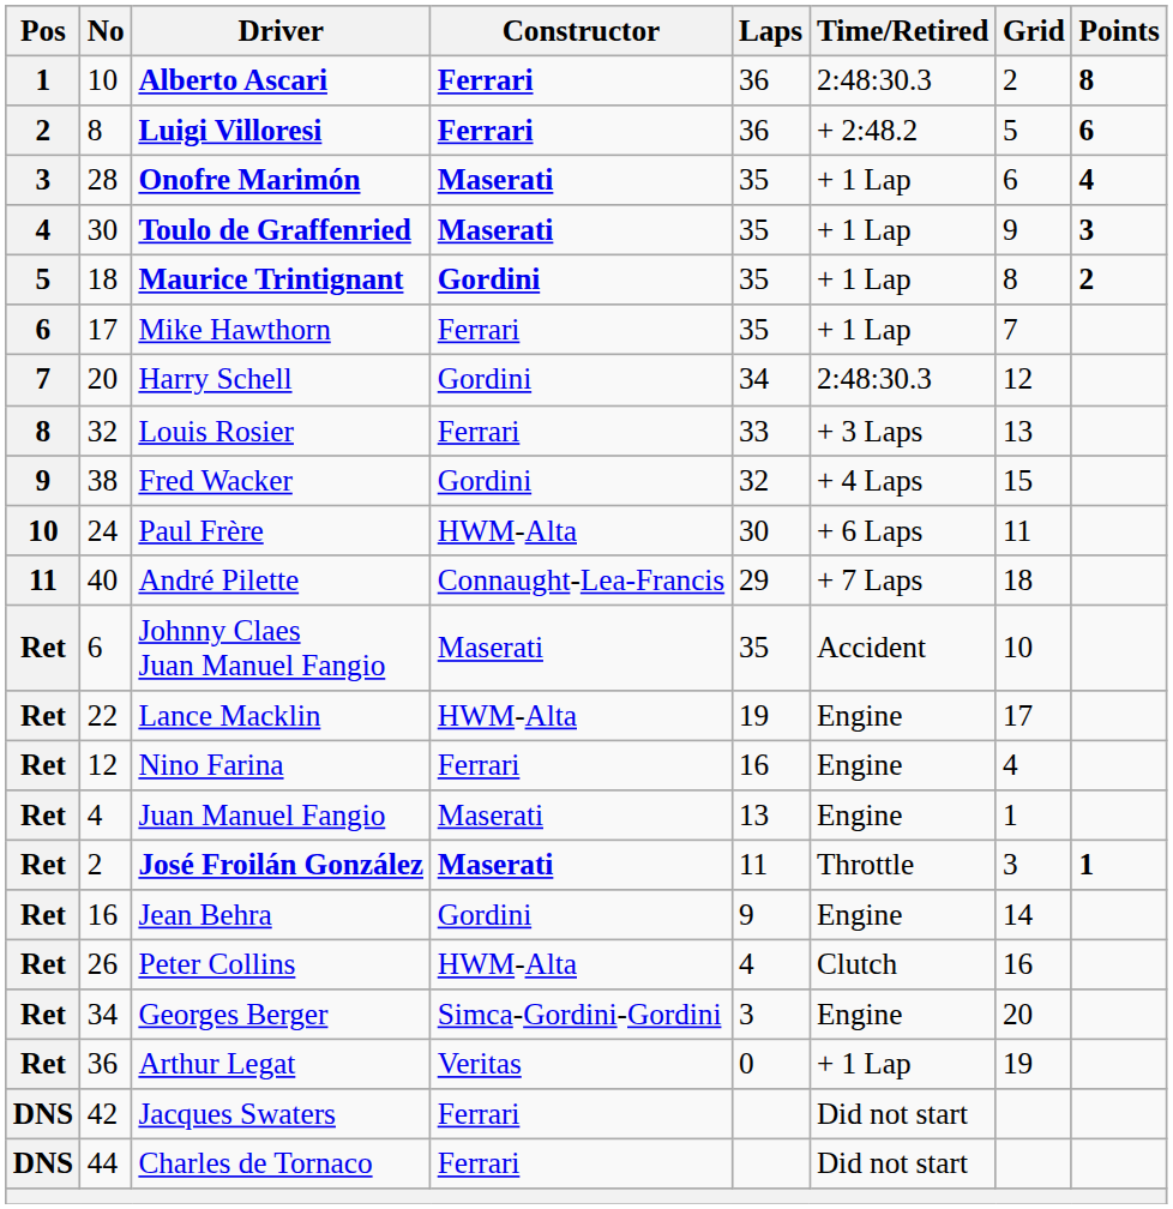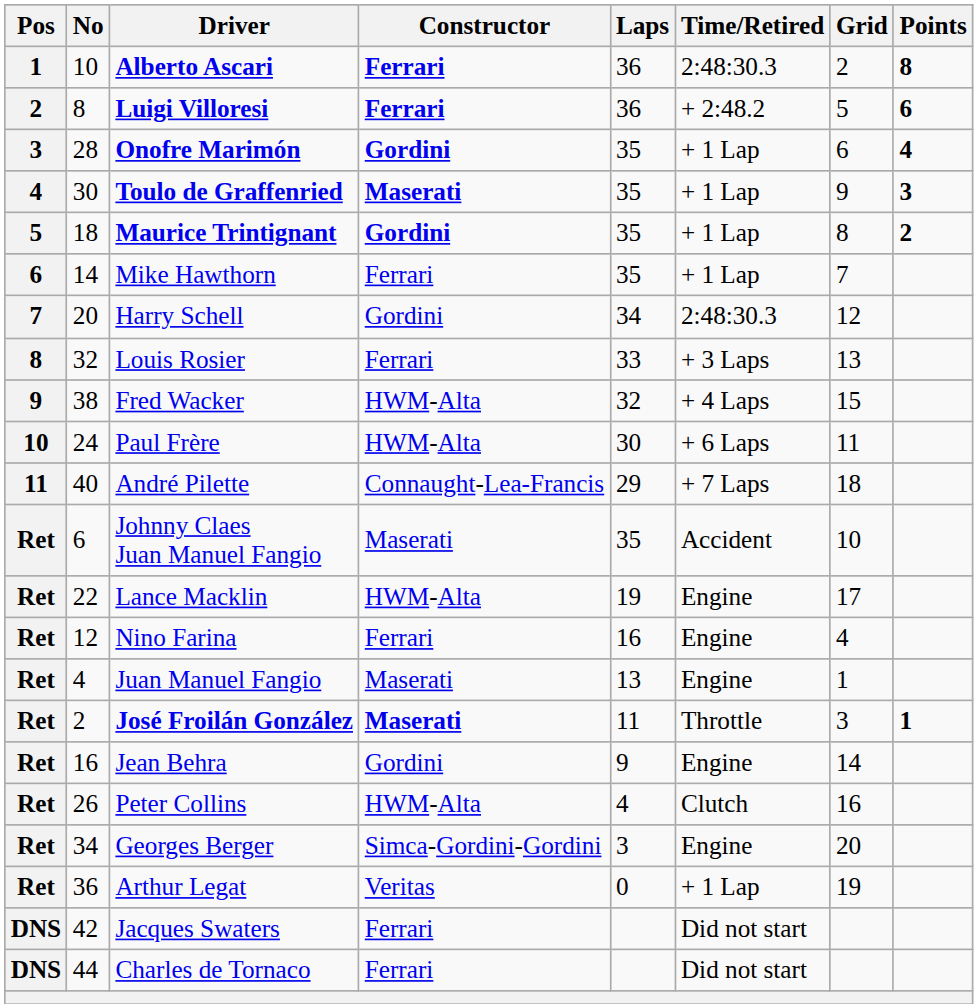Onofre Marimón | Constructor: Maserati -> Gordini
Mike Hawthorn | No: 17 -> 14
Fred Wacker | Constructor: Gordini -> HWM-Alta
